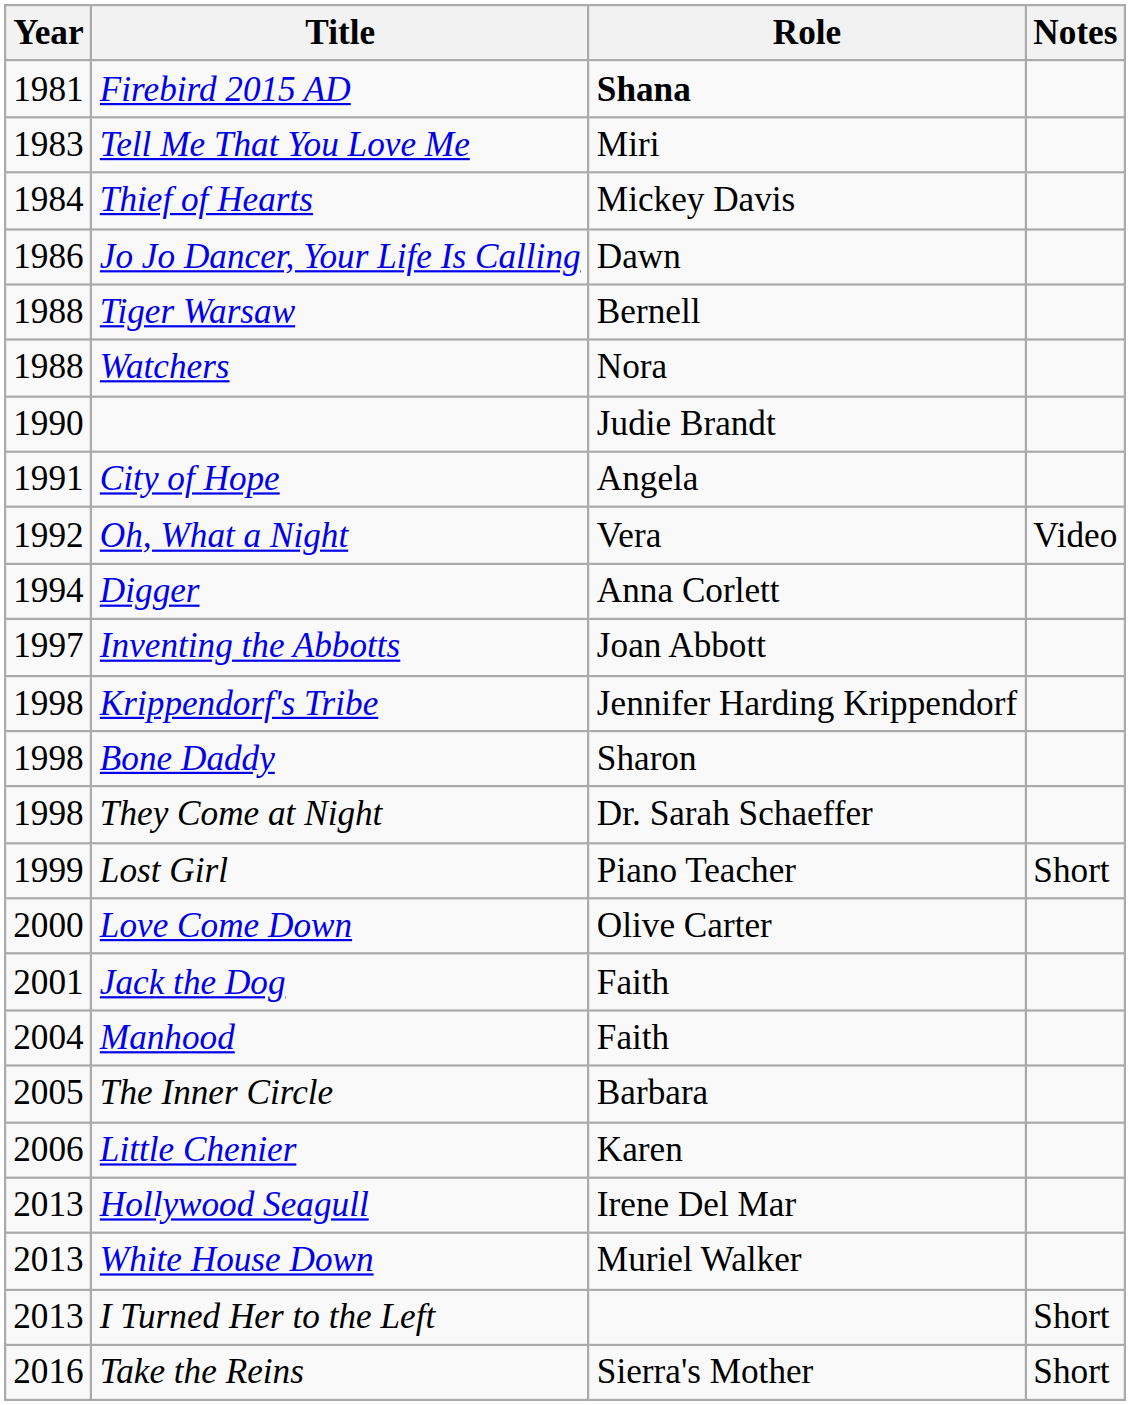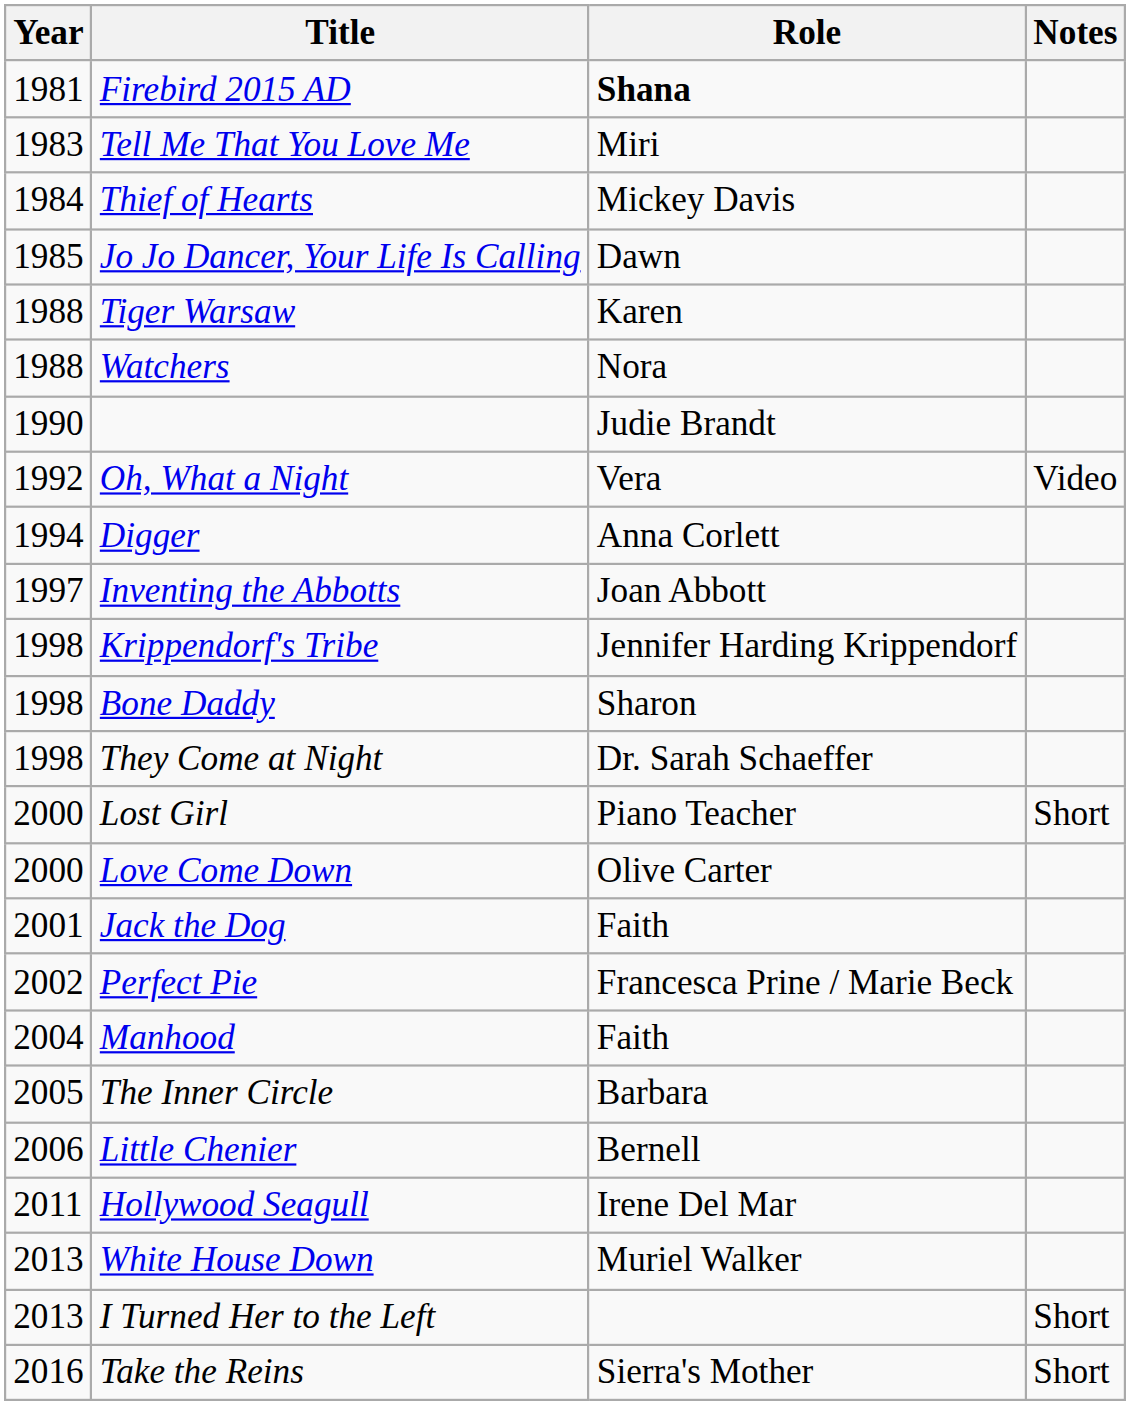Jo Jo Dancer, Your Life Is Calling | Year: 1986 -> 1985
Tiger Warsaw | Role: Bernell -> Karen
- row: 1991 | City of Hope | Angela
Lost Girl | Year: 1999 -> 2000
+ row: 2002 | Perfect Pie | Francesca Prine / Marie Beck
Little Chenier | Role: Karen -> Bernell
Hollywood Seagull | Year: 2013 -> 2011
